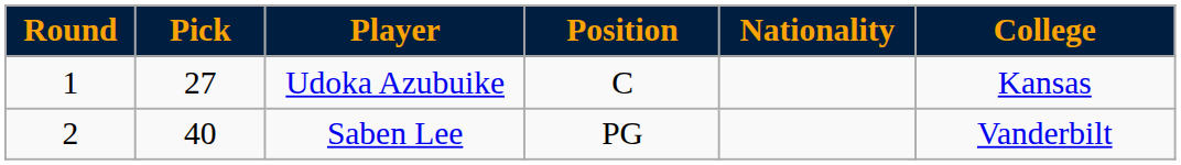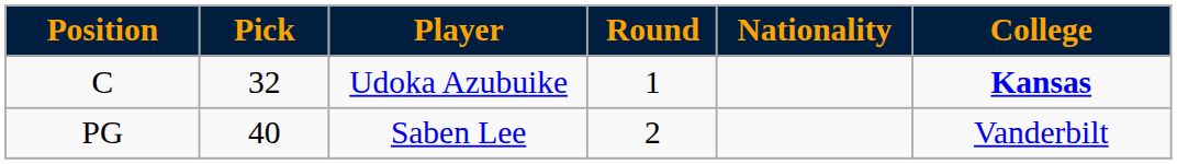columns swapped: Round <-> Position
Udoka Azubuike | Pick: 27 -> 32
Udoka Azubuike | College: normal -> bold
